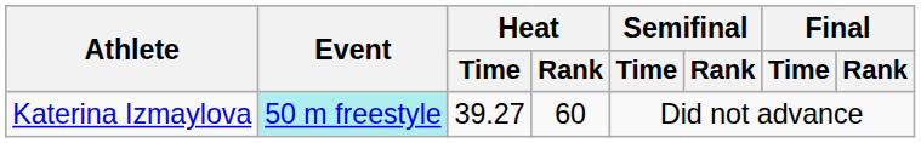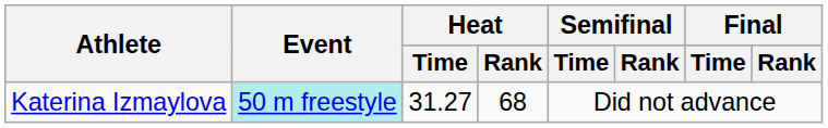Katerina Izmaylova | Heat / Time: 39.27 -> 31.27
Katerina Izmaylova | Heat / Rank: 60 -> 68
